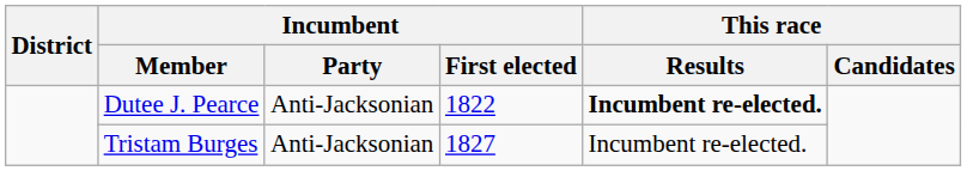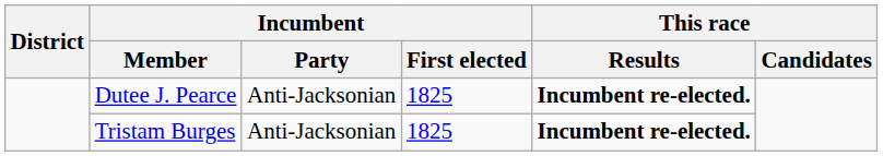Dutee J. Pearce | Incumbent / First elected: 1822 -> 1825
Tristam Burges | Incumbent / First elected: 1827 -> 1825
Tristam Burges | This race / Results: normal -> bold
